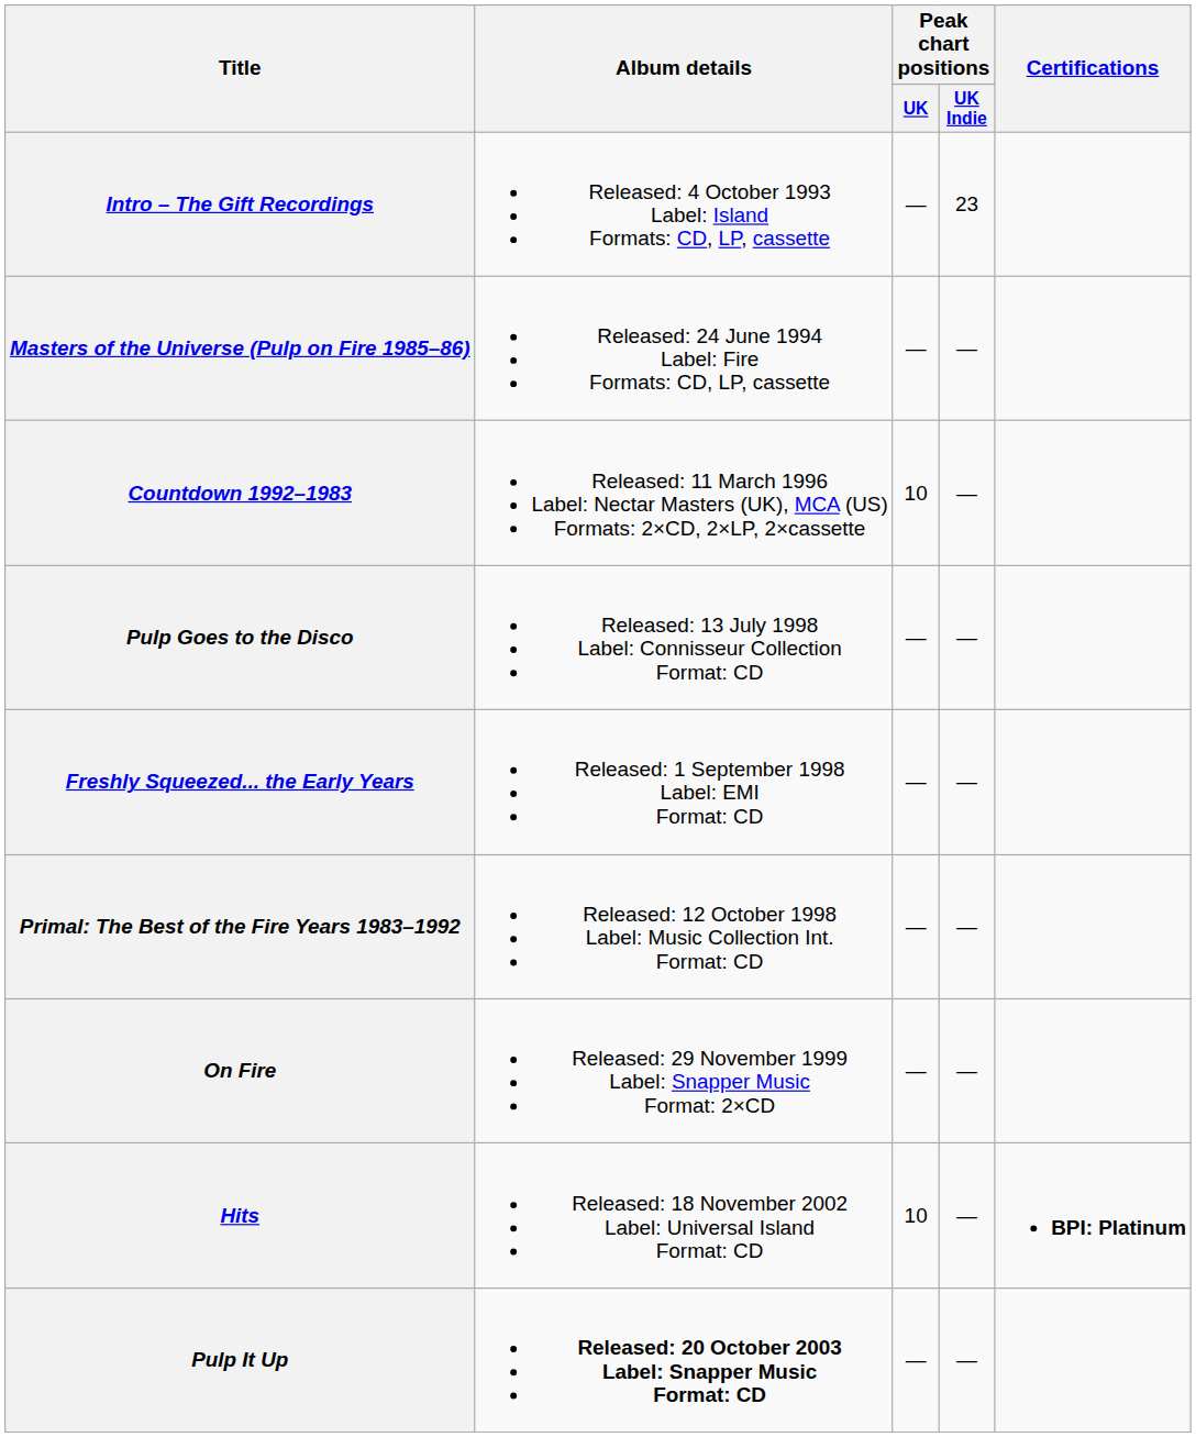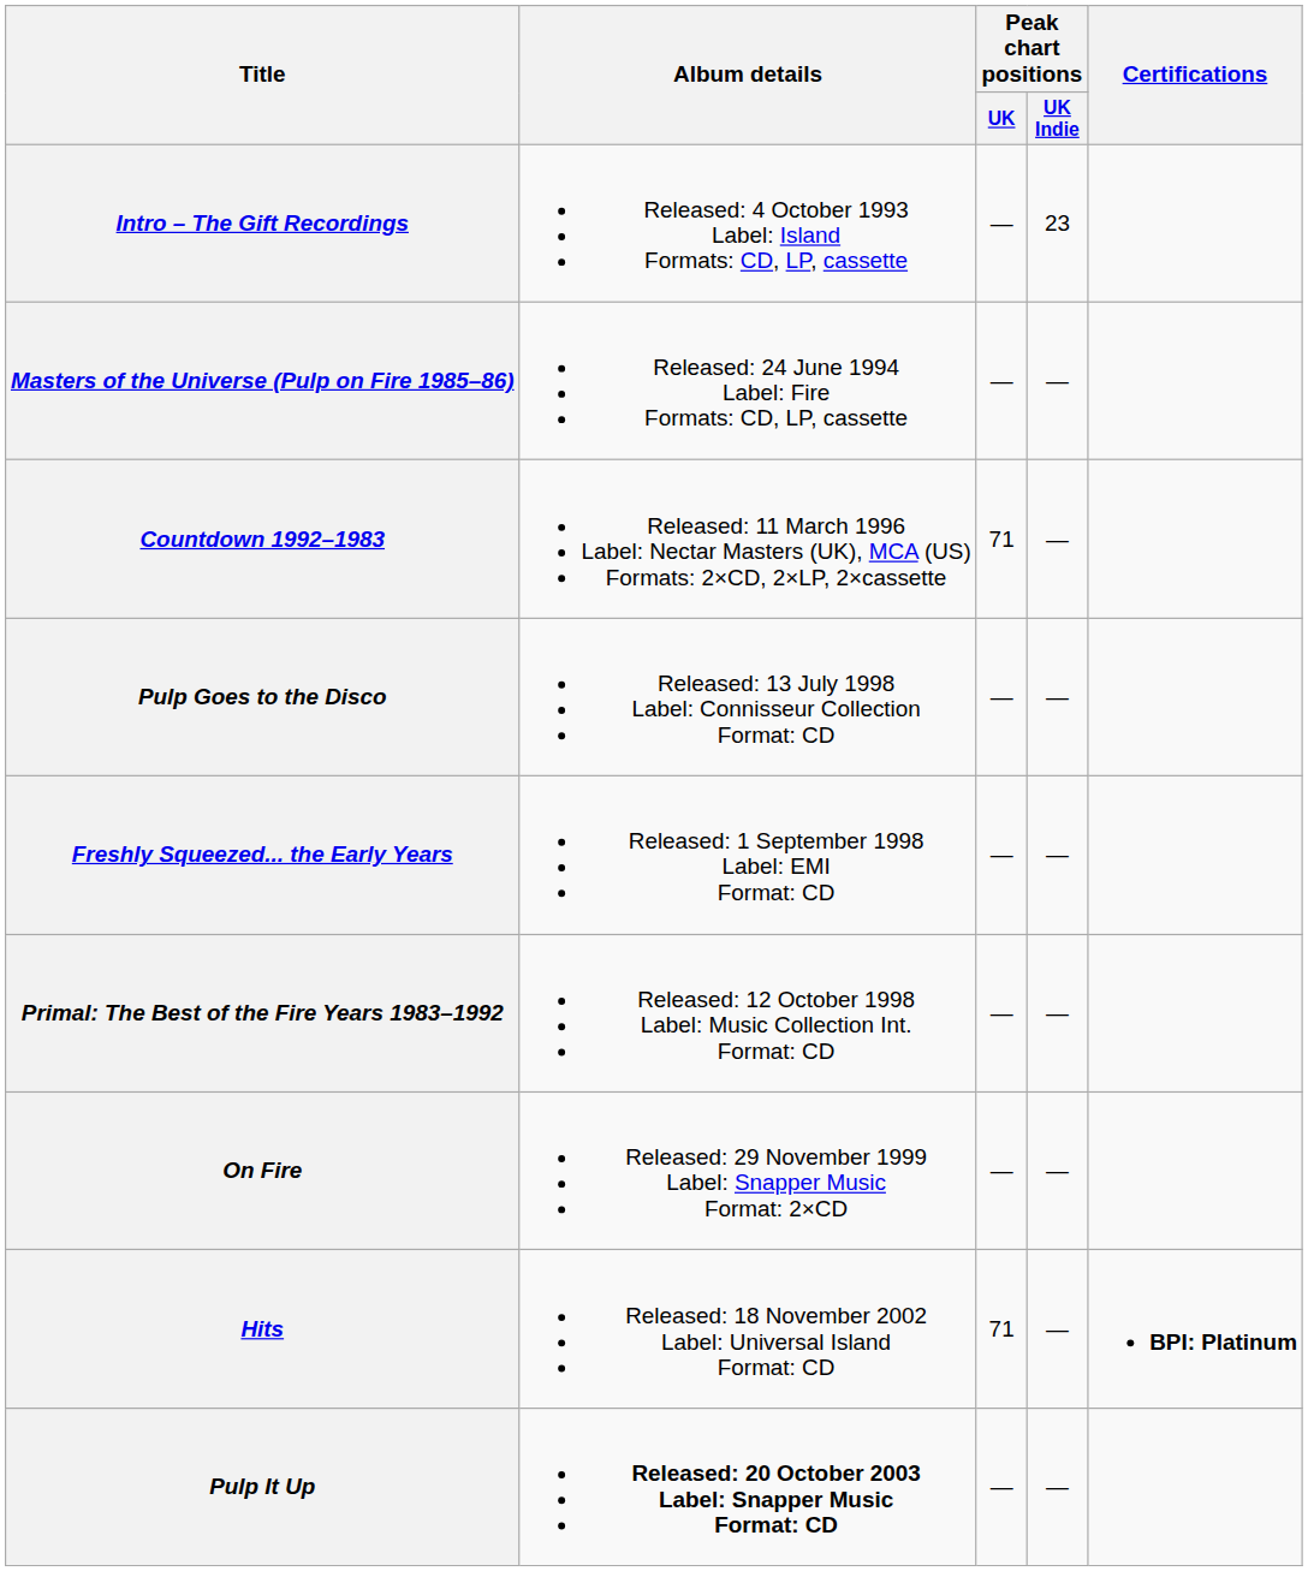Countdown 1992–1983 | Peak chart positions / UK: 10 -> 71
Hits | Peak chart positions / UK: 10 -> 71
